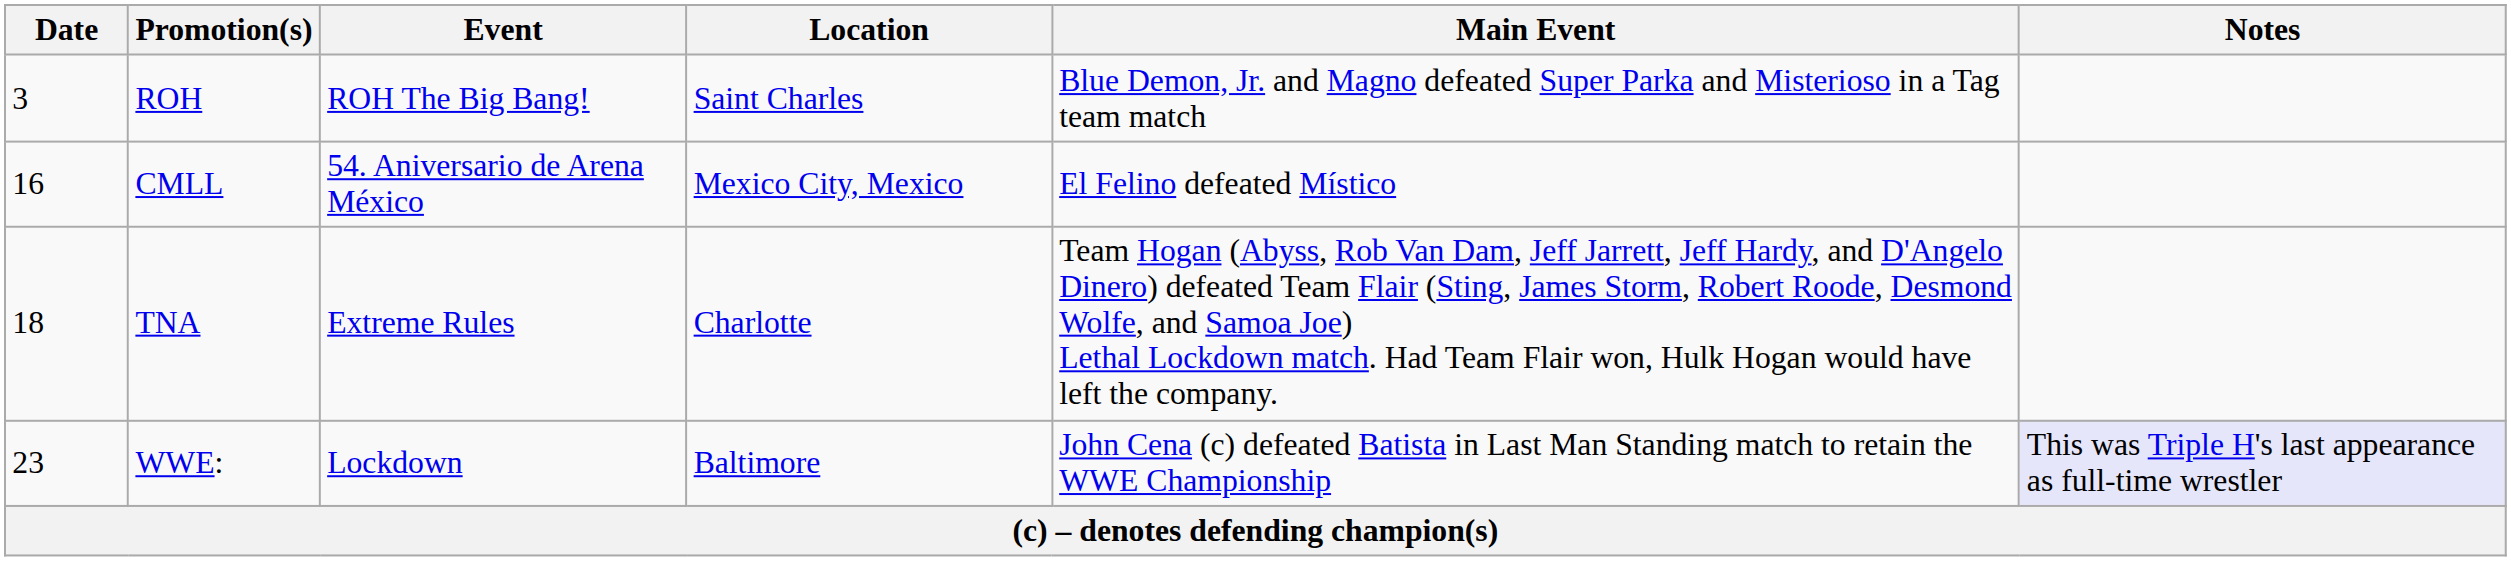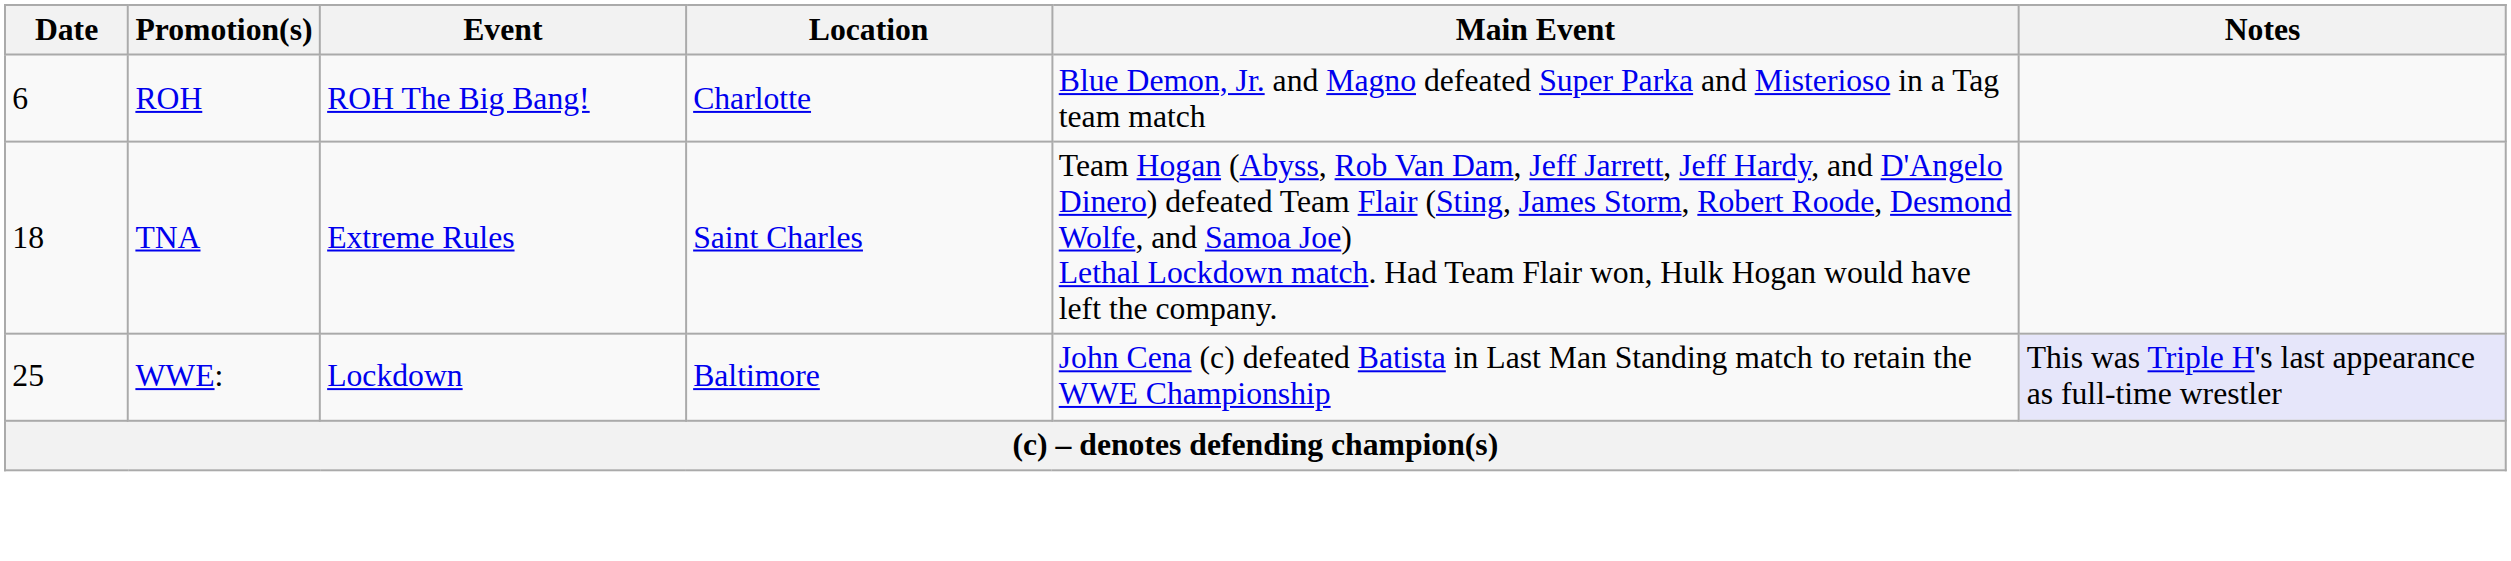ROH | Date: 3 -> 6
ROH | Location: Saint Charles -> Charlotte
- row: 16 | CMLL | 54. Aniversario de Arena México | Mexico City, Mexico | El Felino defeated Místico
TNA | Location: Charlotte -> Saint Charles
WWE: | Date: 23 -> 25
